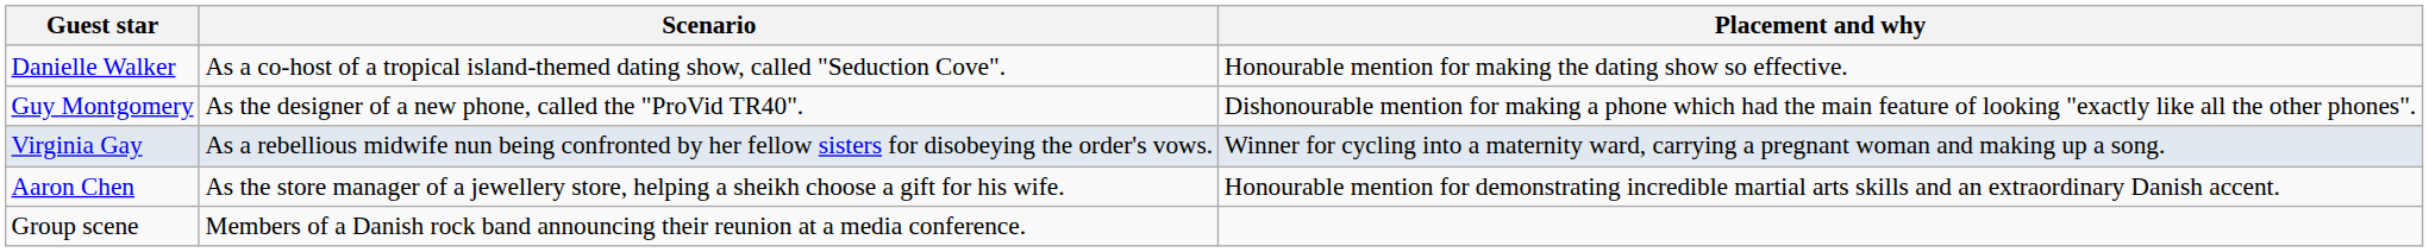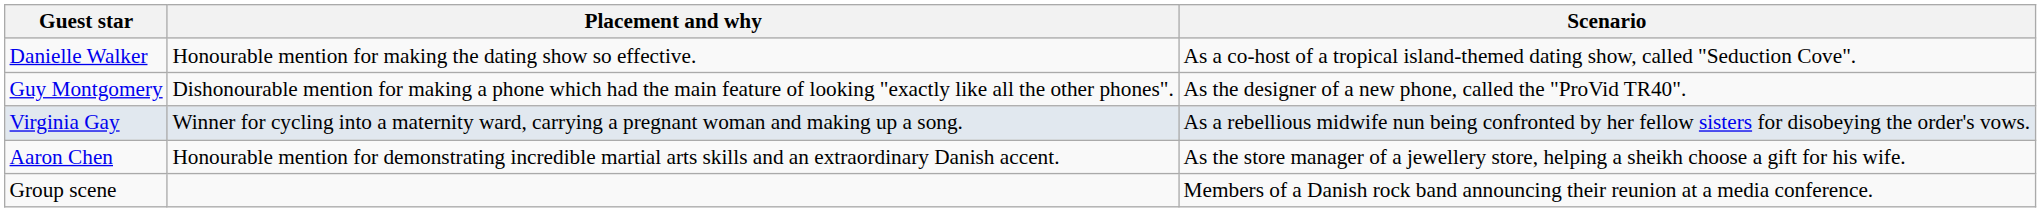columns swapped: Scenario <-> Placement and why
